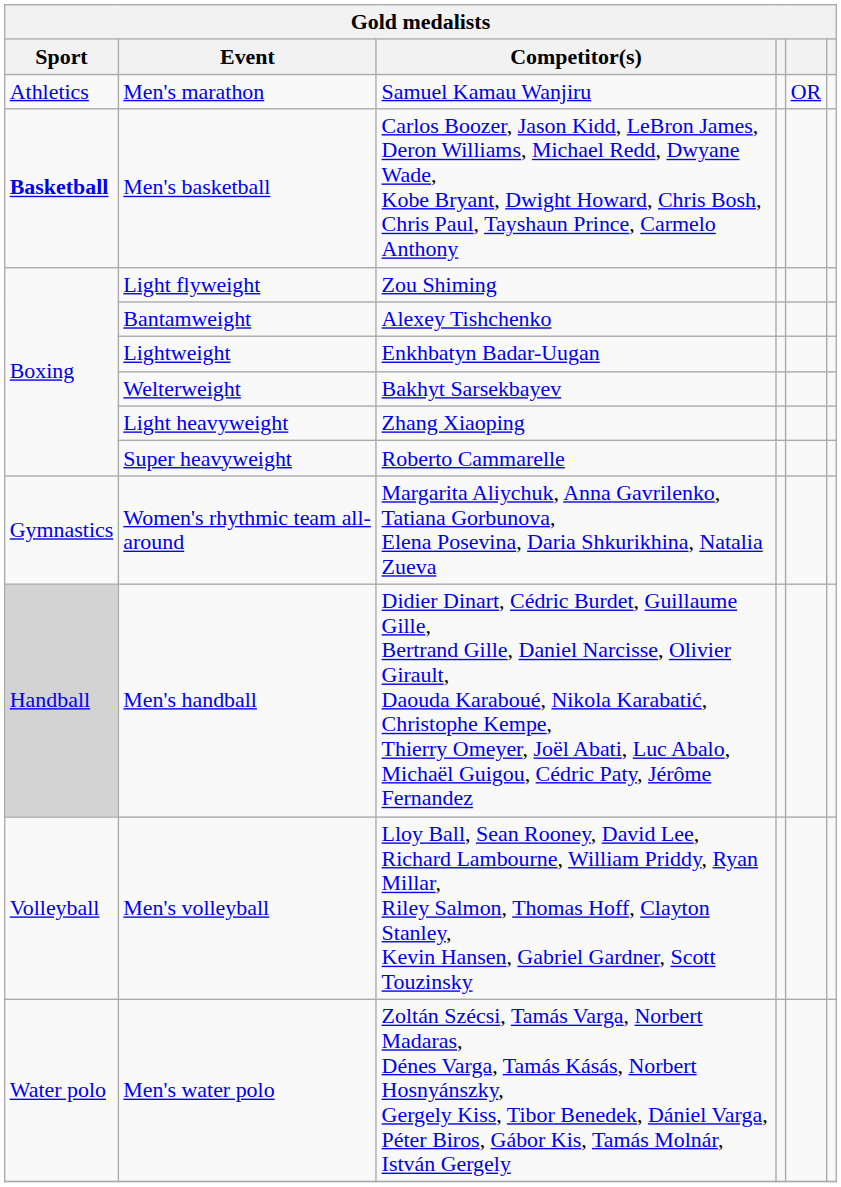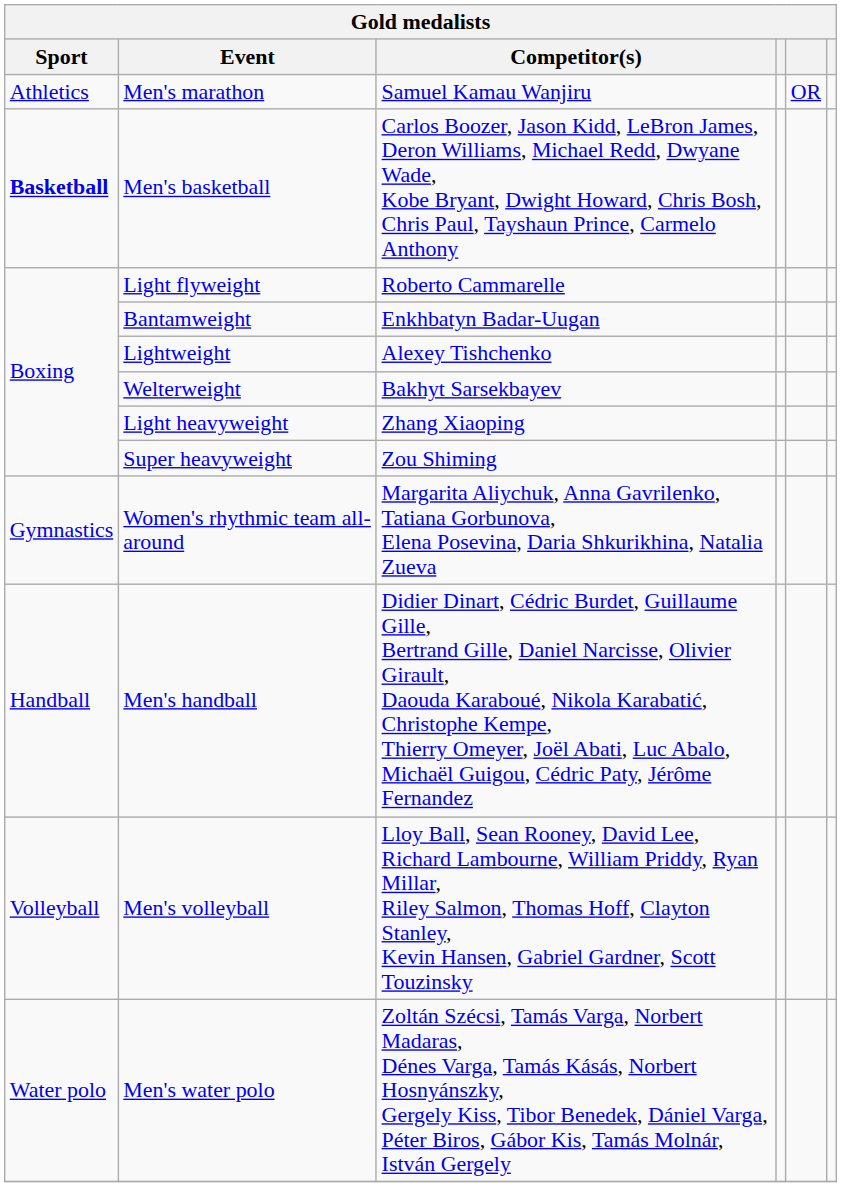Light flyweight | Competitor(s): Zou Shiming -> Roberto Cammarelle
Bantamweight | Competitor(s): Alexey Tishchenko -> Enkhbatyn Badar-Uugan
Lightweight | Competitor(s): Enkhbatyn Badar-Uugan -> Alexey Tishchenko
Super heavyweight | Competitor(s): Roberto Cammarelle -> Zou Shiming
Men's handball | Sport: lightgrey background -> no background
